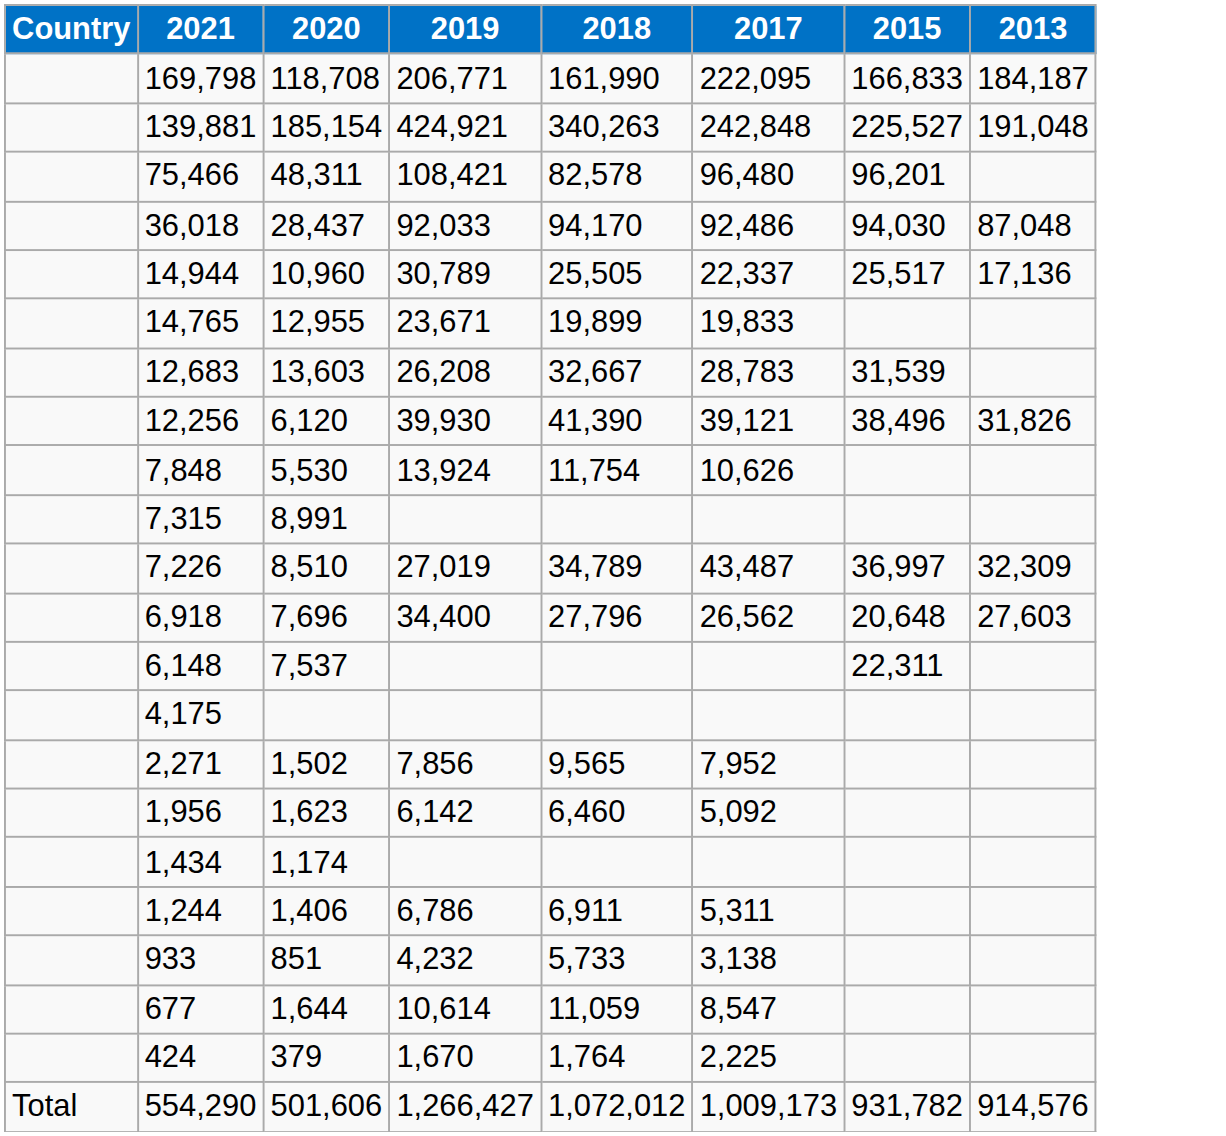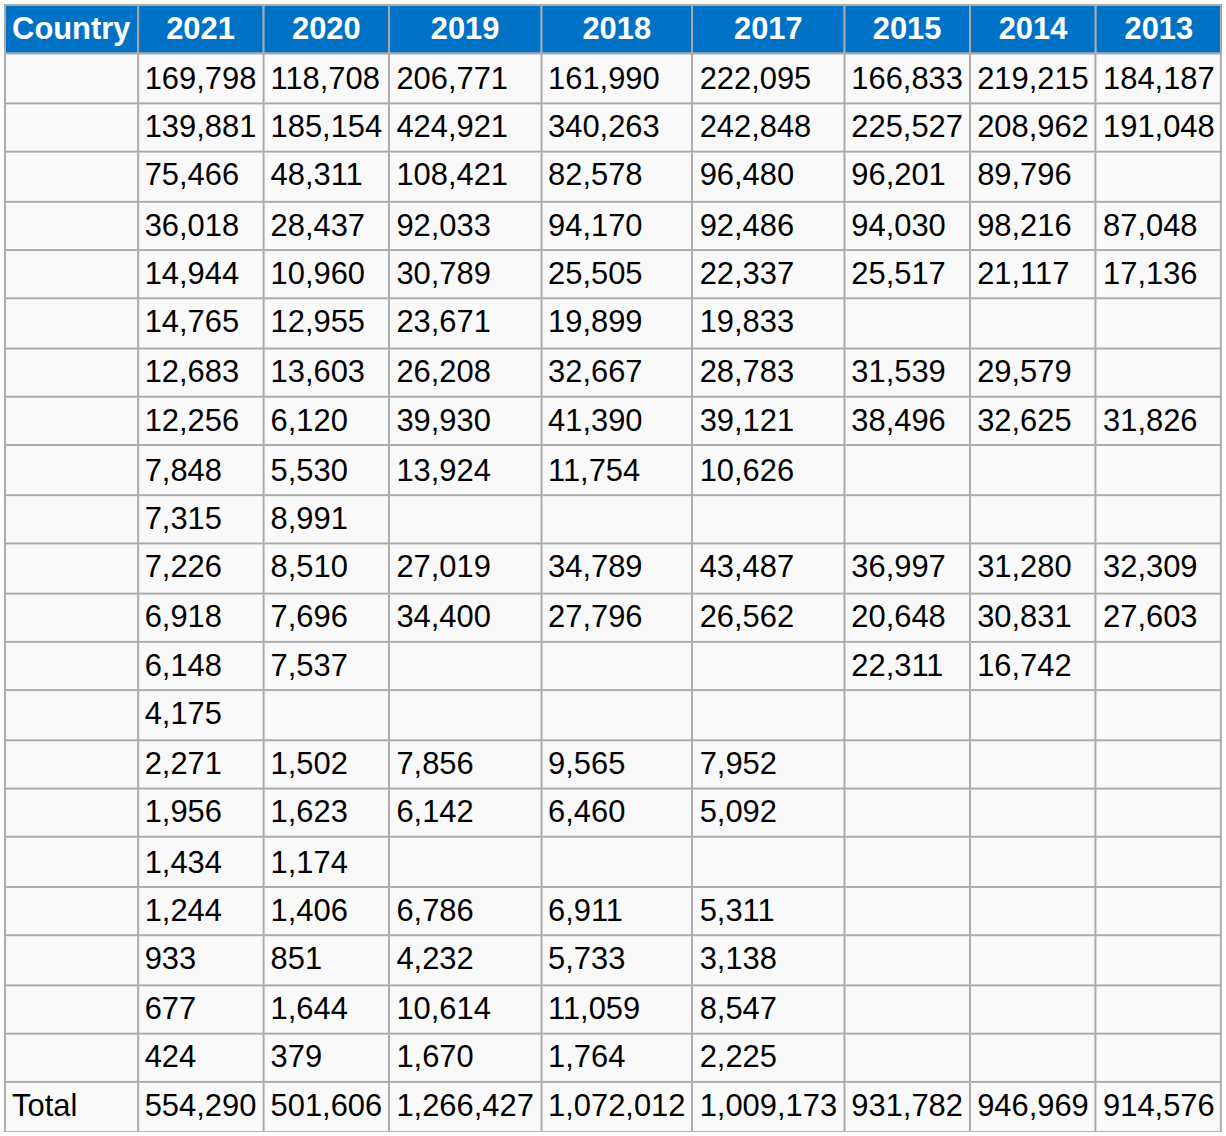+ column: 2014 | 219,215 | 208,962 | 89,796 | 98,216 | 21,117 | 29,579 | 32,625 | 31,280 | 30,831 | 16,742 | 946,969
